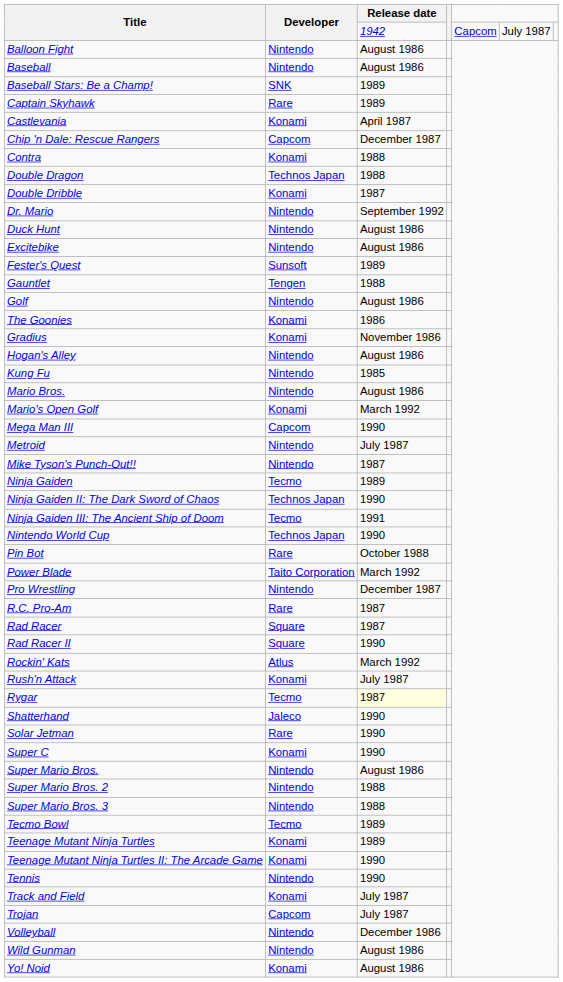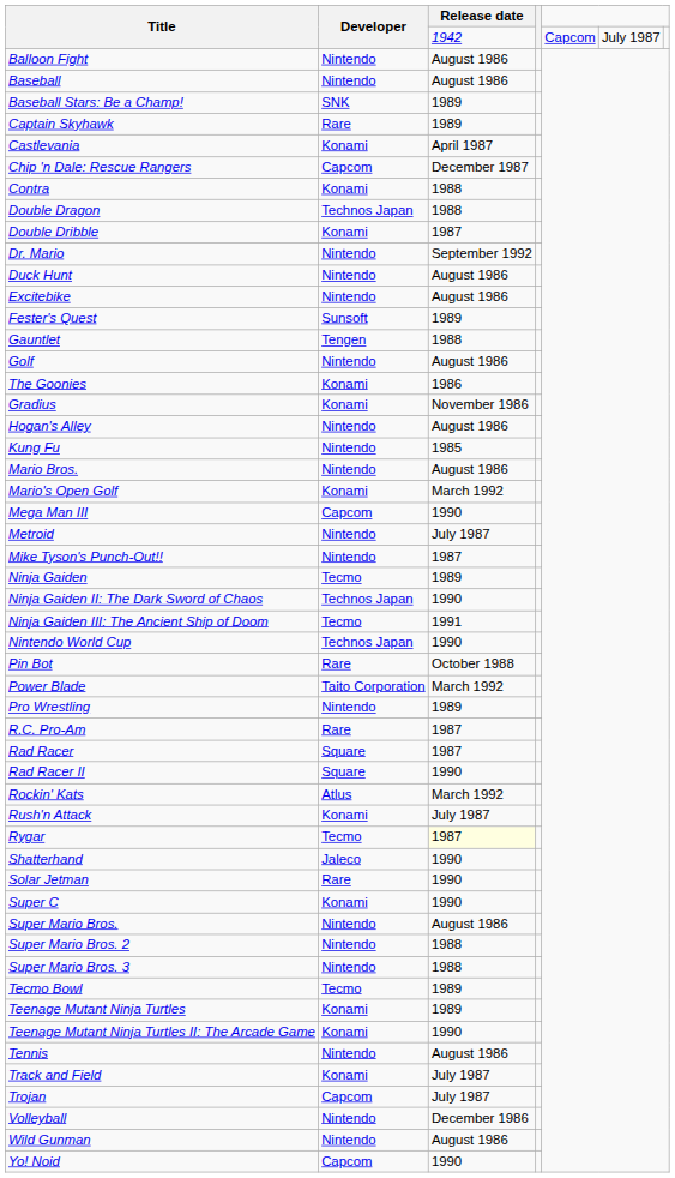Pro Wrestling | Release date: December 1987 -> 1989
Tennis | Release date: 1990 -> August 1986
Yo! Noid | Developer: Konami -> Capcom
Yo! Noid | Release date: August 1986 -> 1990
